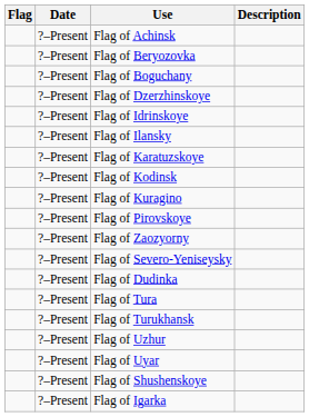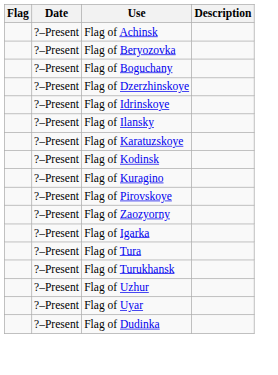- row: ?–Present | Flag of Severo-Yeniseysky
rows swapped: Flag of Dudinka <-> Flag of Igarka
- row: ?–Present | Flag of Shushenskoye
